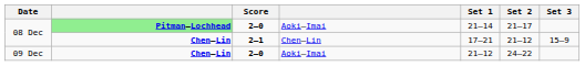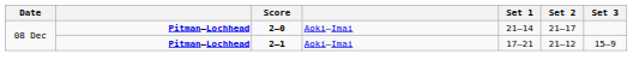08 Dec / 2–0 | column 2: lightgreen background -> no background
08 Dec / 2–1 | column 2: Chen–Lin -> Pitman–Lochhead
08 Dec / 2–1 | column 4: Chen–Lin -> Aoki–Imai
- row: 09 Dec | Chen–Lin | 2–0 | Aoki–Imai | 21–12 | 24–22
